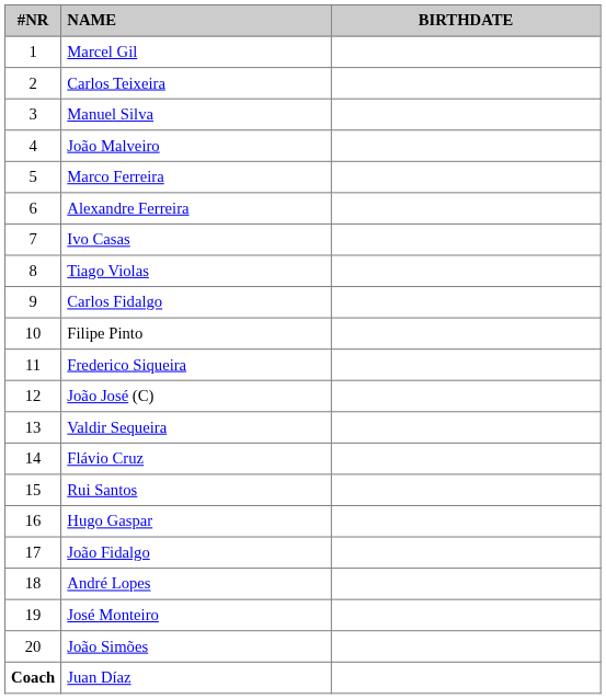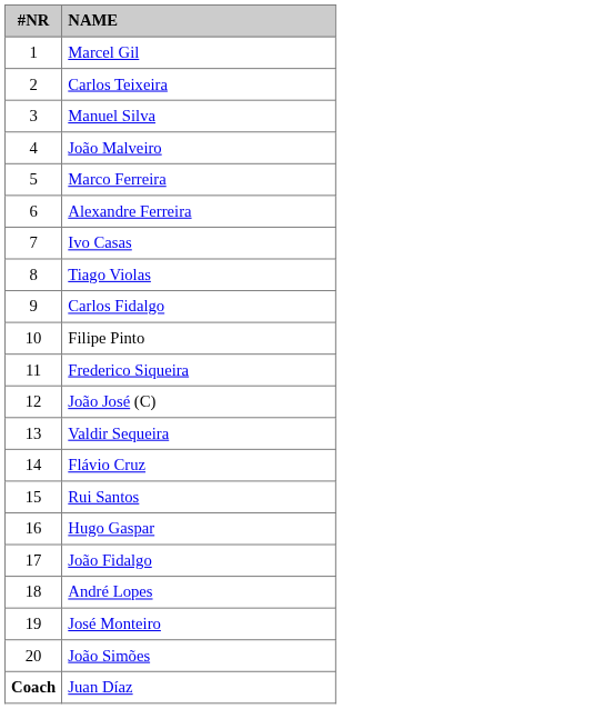- column: BIRTHDATE
